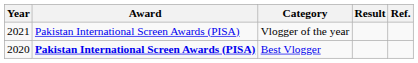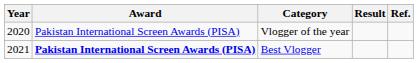Vlogger of the year | Year: 2021 -> 2020
Best Vlogger | Year: 2020 -> 2021
